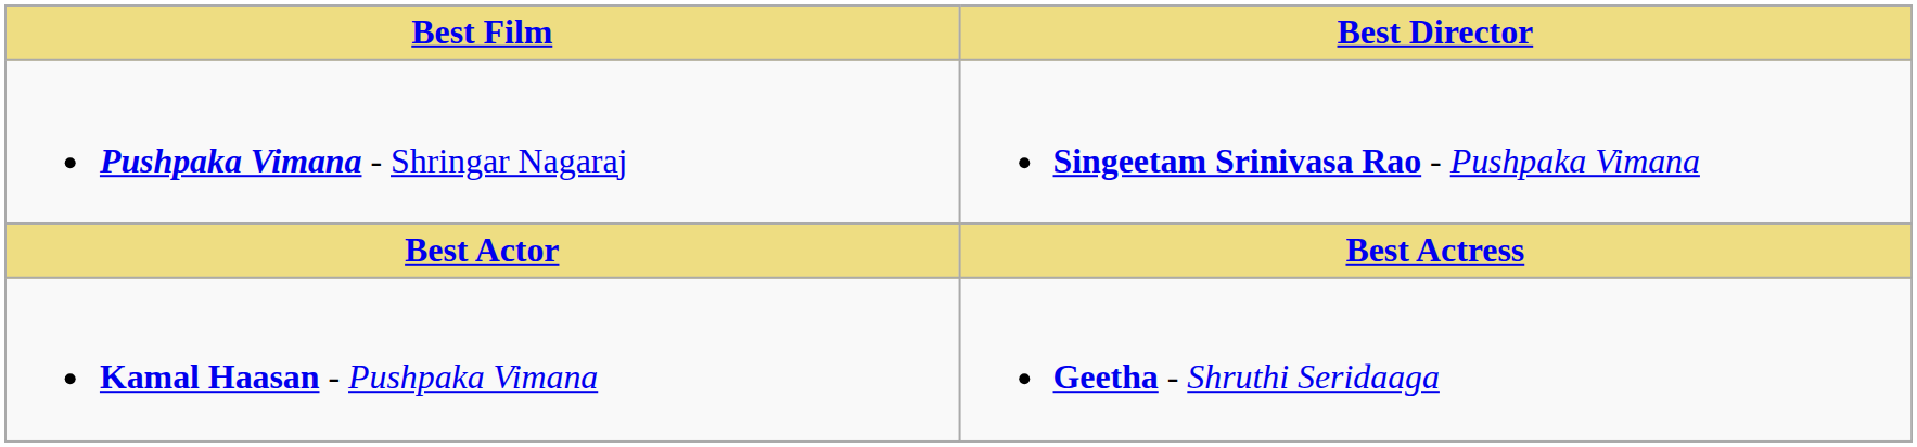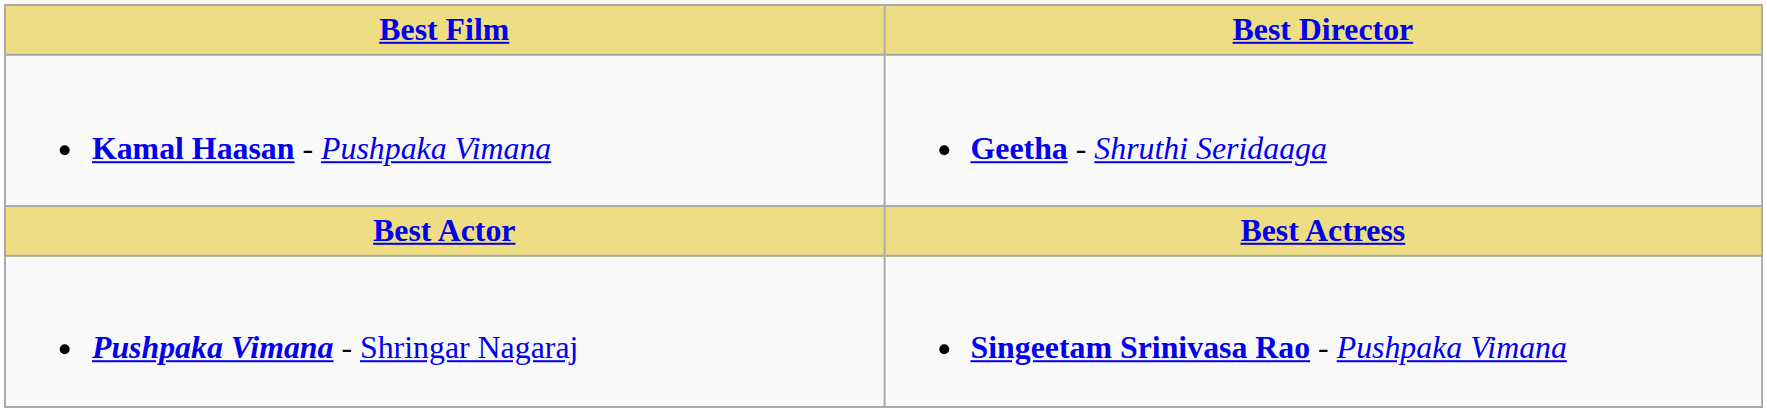rows swapped: Pushpaka Vimana - Shringar Nagaraj <-> Kamal Haasan - Pushpaka Vimana
